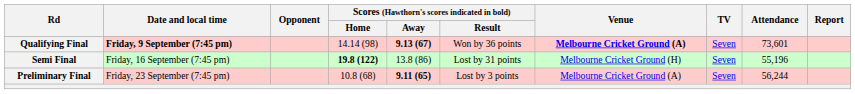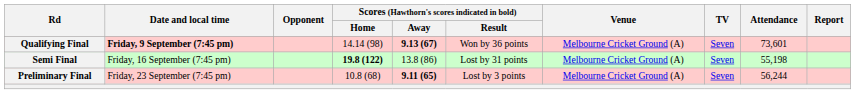Qualifying Final | Venue: bold -> normal
Semi Final | Venue: Melbourne Cricket Ground (H) -> Melbourne Cricket Ground (A)
Semi Final | Attendance: 55,196 -> 55,198
